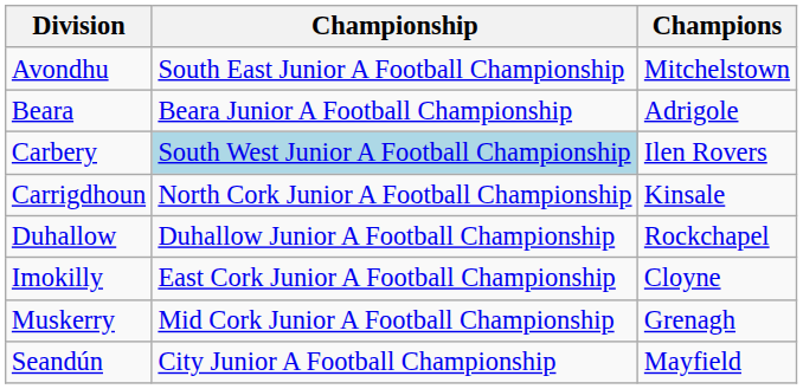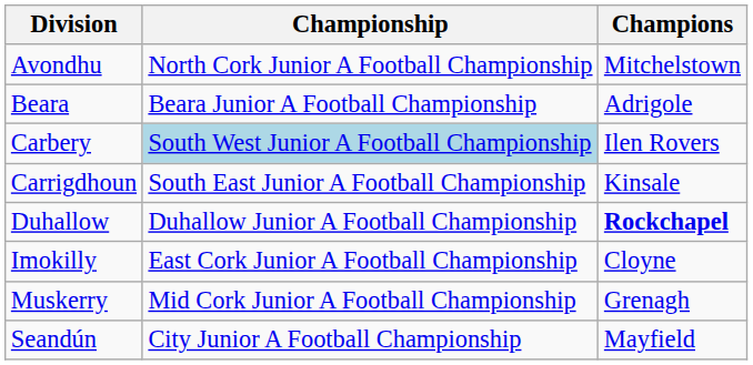Avondhu | Championship: South East Junior A Football Championship -> North Cork Junior A Football Championship
Carrigdhoun | Championship: North Cork Junior A Football Championship -> South East Junior A Football Championship
Duhallow | Champions: normal -> bold
